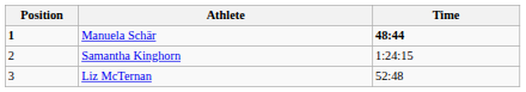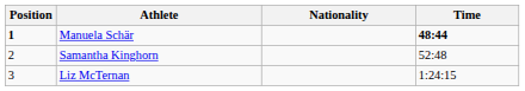+ column: Nationality
Samantha Kinghorn | Time: 1:24:15 -> 52:48
Liz McTernan | Time: 52:48 -> 1:24:15
